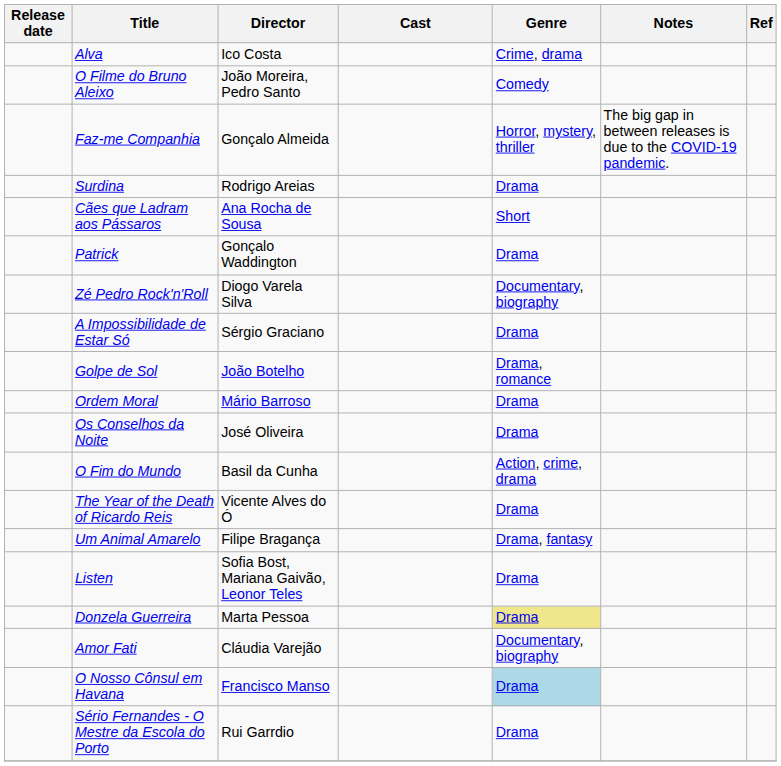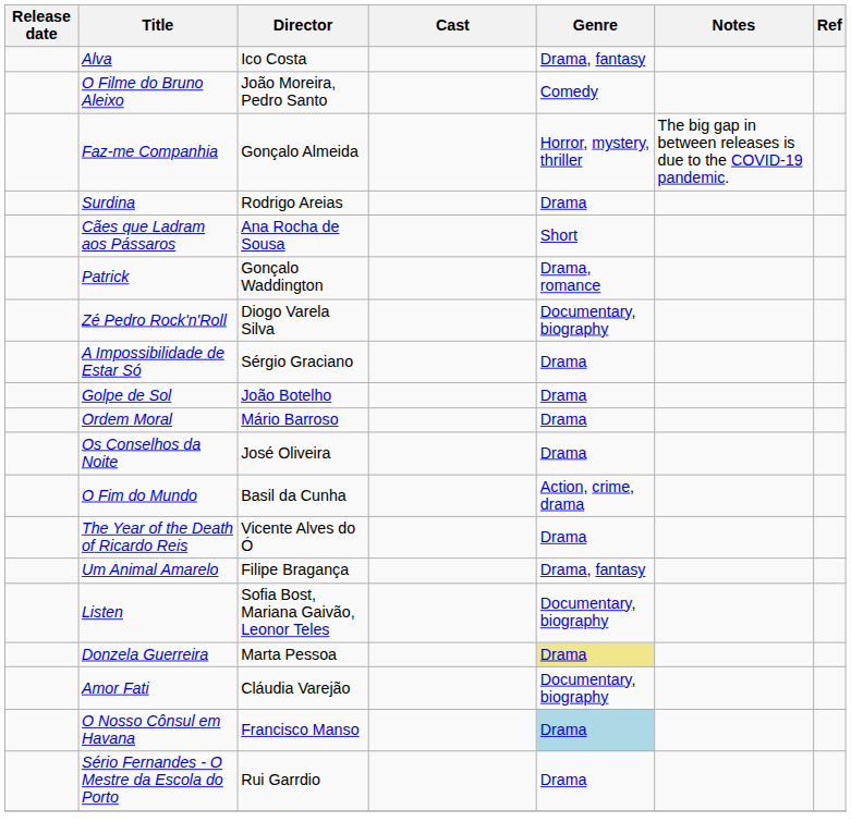Alva | Genre: Crime, drama -> Drama, fantasy
Patrick | Genre: Drama -> Drama, romance
Golpe de Sol | Genre: Drama, romance -> Drama
Listen | Genre: Drama -> Documentary, biography
